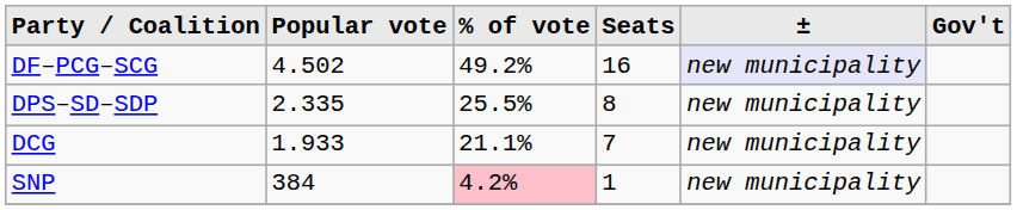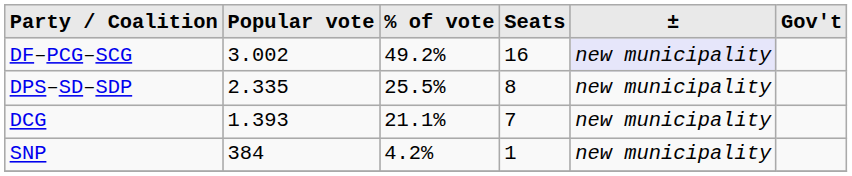DF–PCG–SCG | Popular vote: 4.502 -> 3.002
DCG | Popular vote: 1.933 -> 1.393
SNP | % of vote: pink background -> no background
